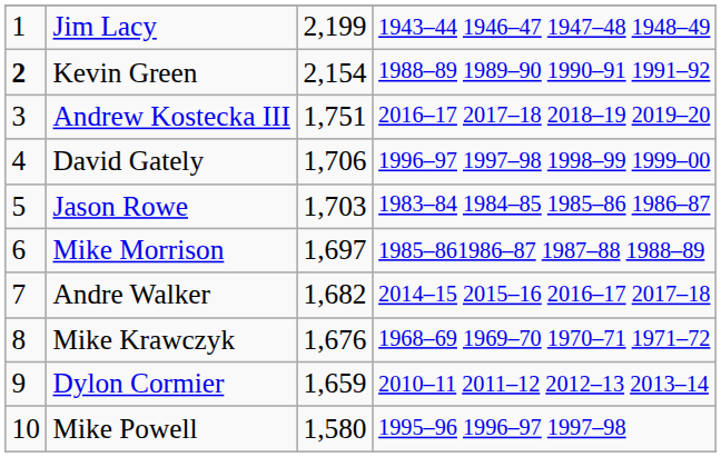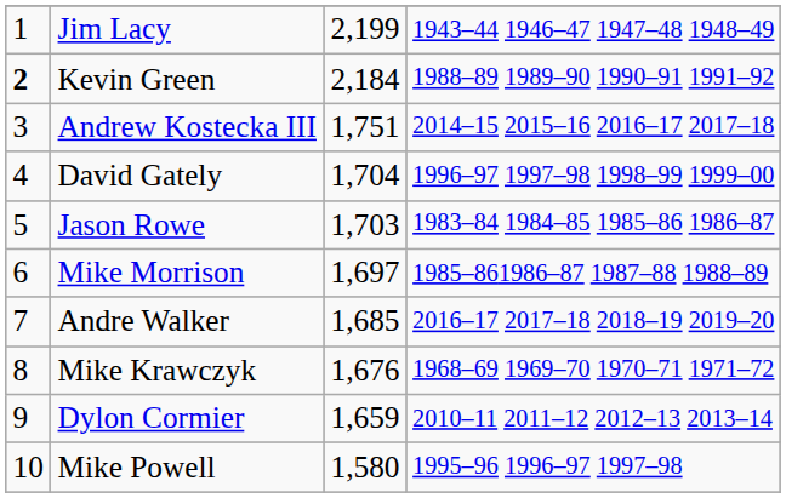Kevin Green | column 3: 2,154 -> 2,184
Andrew Kostecka III | column 4: 2016–17 2017–18 2018–19 2019–20 -> 2014–15 2015–16 2016–17 2017–18
David Gately | column 3: 1,706 -> 1,704
Andre Walker | column 3: 1,682 -> 1,685
Andre Walker | column 4: 2014–15 2015–16 2016–17 2017–18 -> 2016–17 2017–18 2018–19 2019–20
